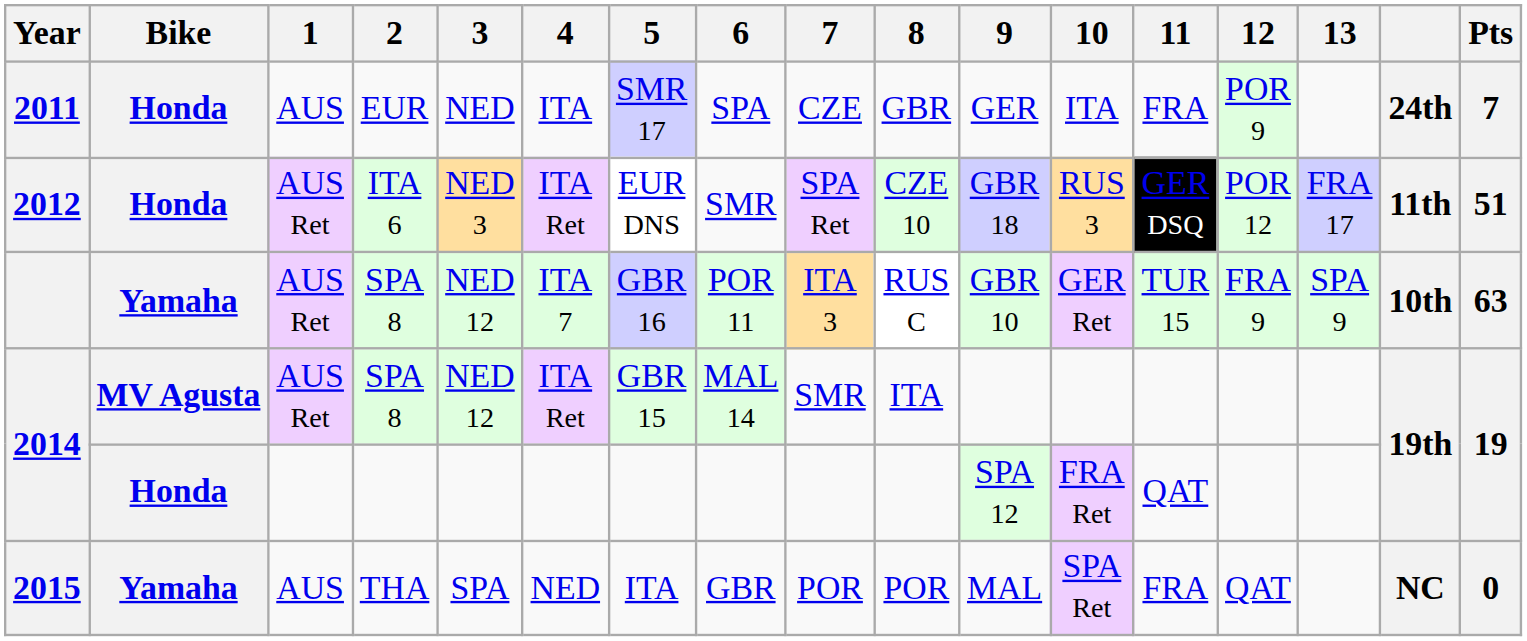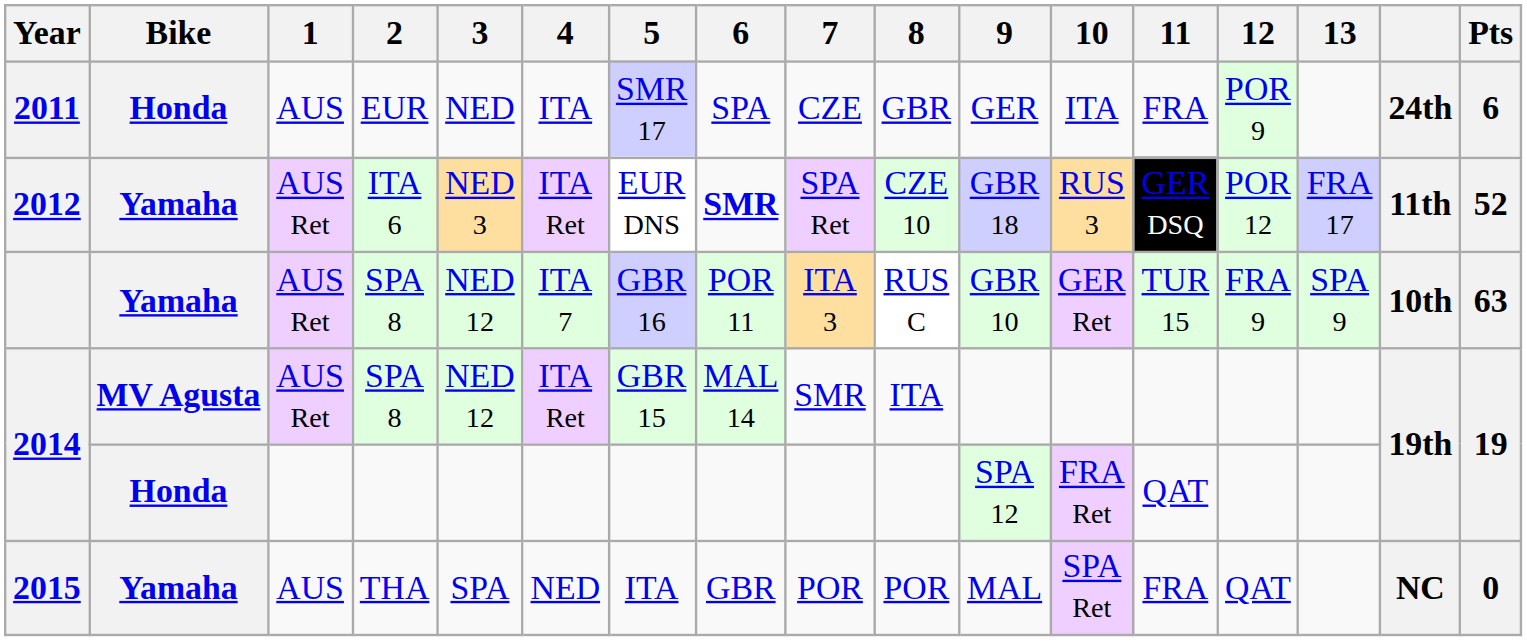2011 | Pts: 7 -> 6
2012 | Bike: Honda -> Yamaha
2012 | 6: normal -> bold
2012 | Pts: 51 -> 52
